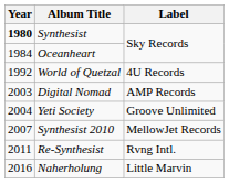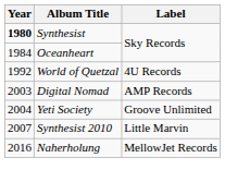Synthesist 2010 | Label: MellowJet Records -> Little Marvin
- row: 2011 | Re-Synthesist | Rvng Intl.
Naherholung | Label: Little Marvin -> MellowJet Records
